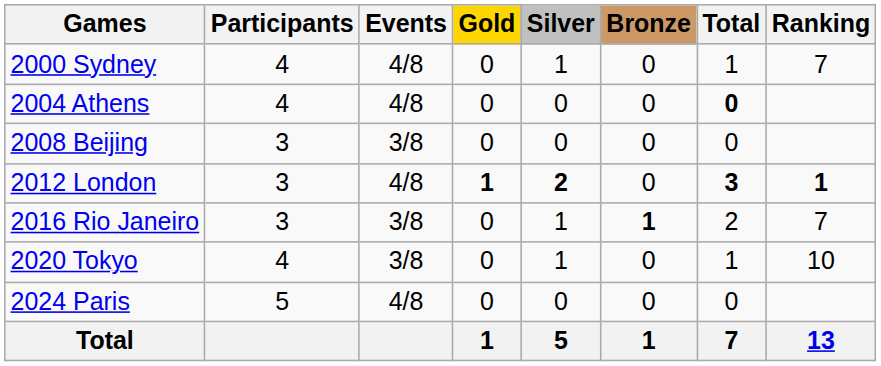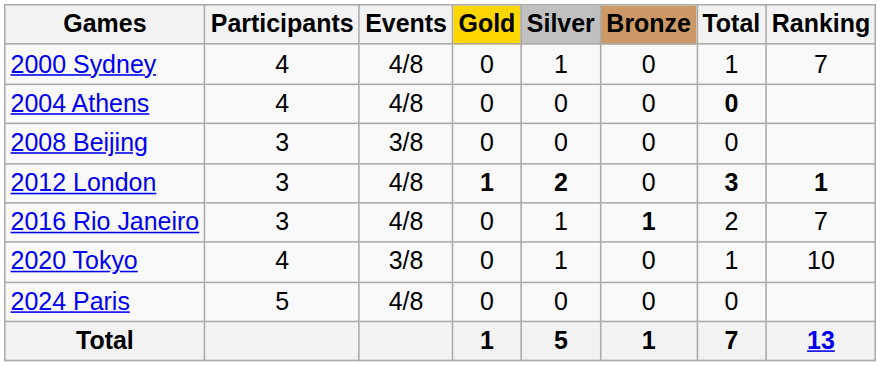2016 Rio Janeiro | Events: 3/8 -> 4/8
